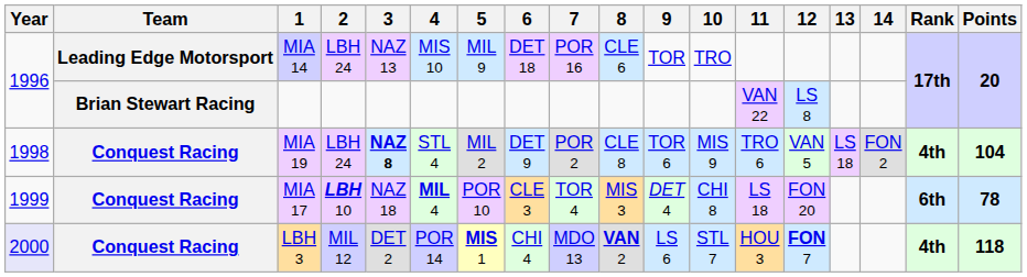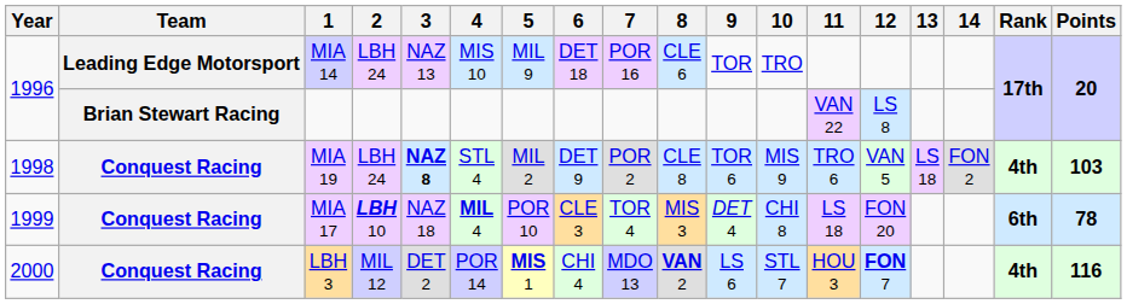MIA 19 | Points: 104 -> 103
LBH 3 | Year: lavender background -> no background
LBH 3 | Points: 118 -> 116
